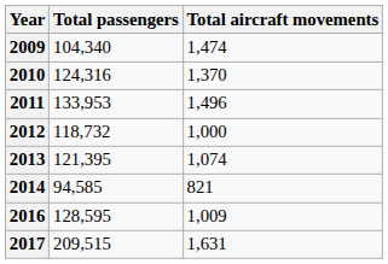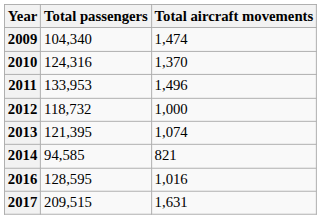2016 | Total aircraft movements: 1,009 -> 1,016
